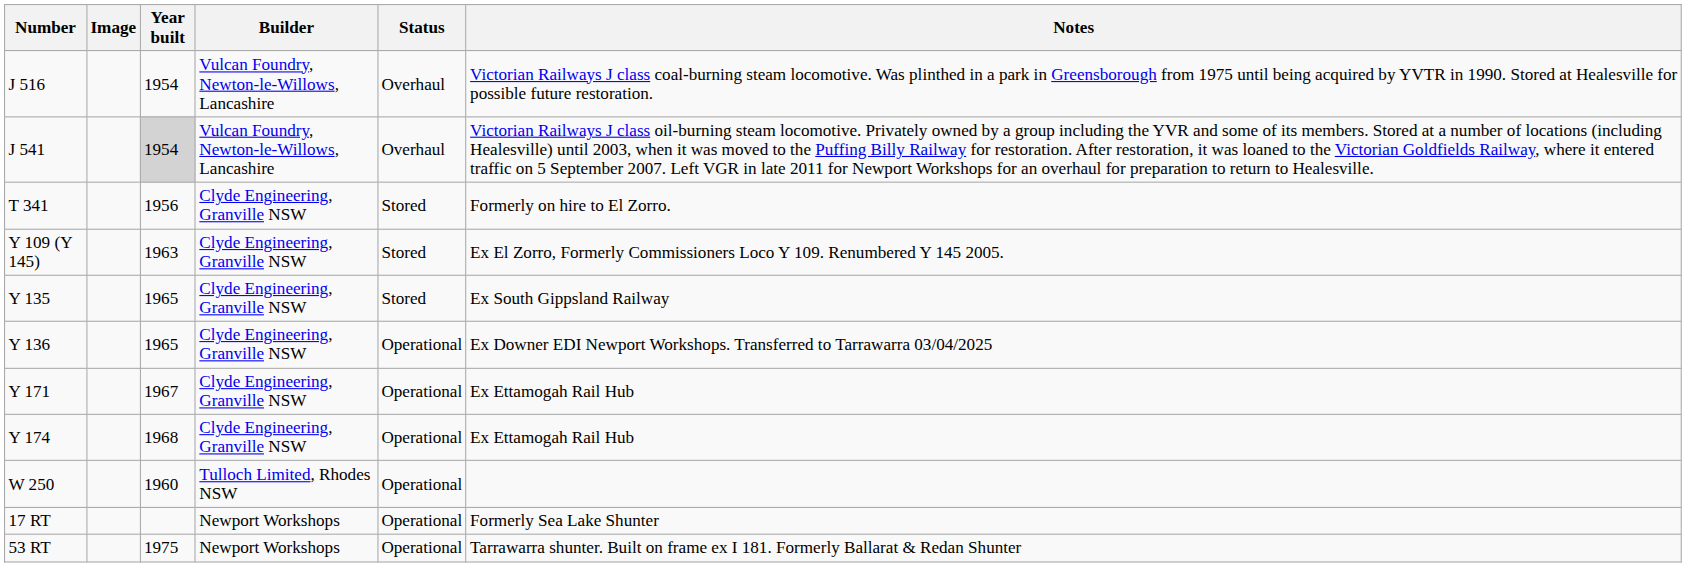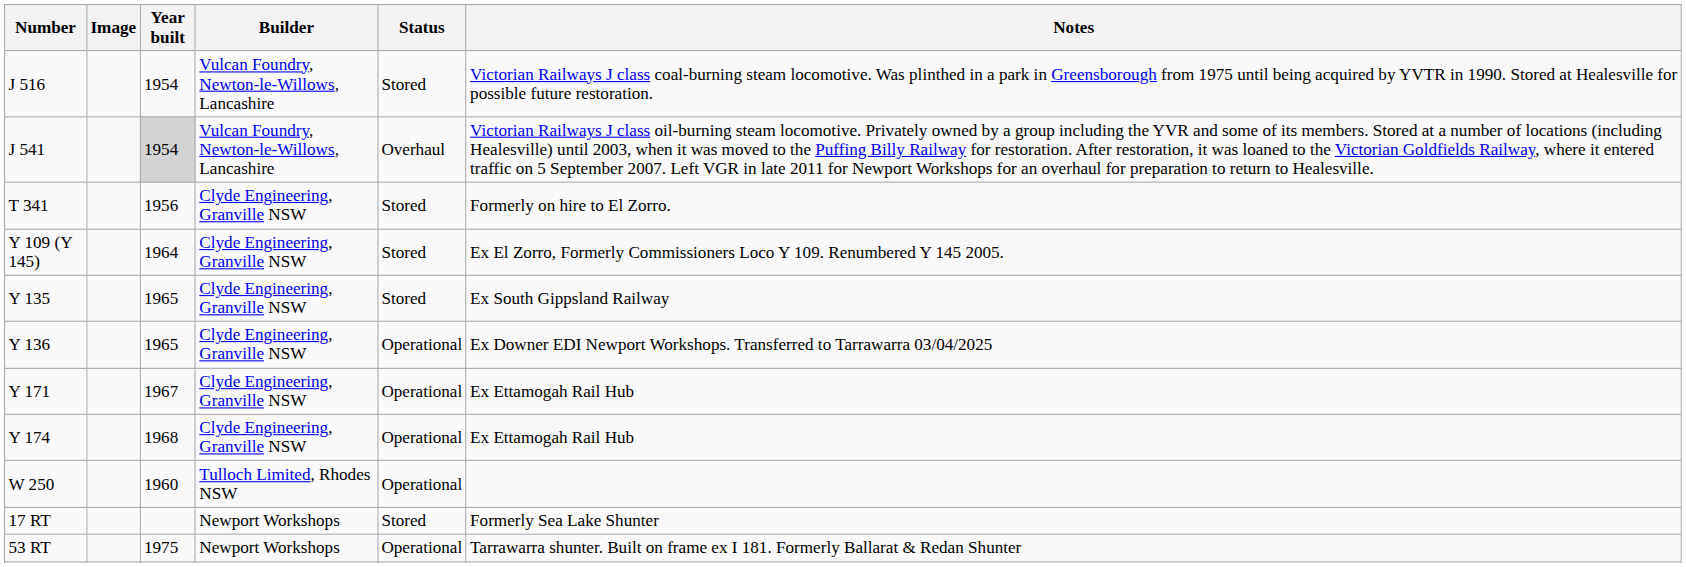J 516 | Status: Overhaul -> Stored
Y 109 (Y 145) | Year built: 1963 -> 1964
17 RT | Status: Operational -> Stored
